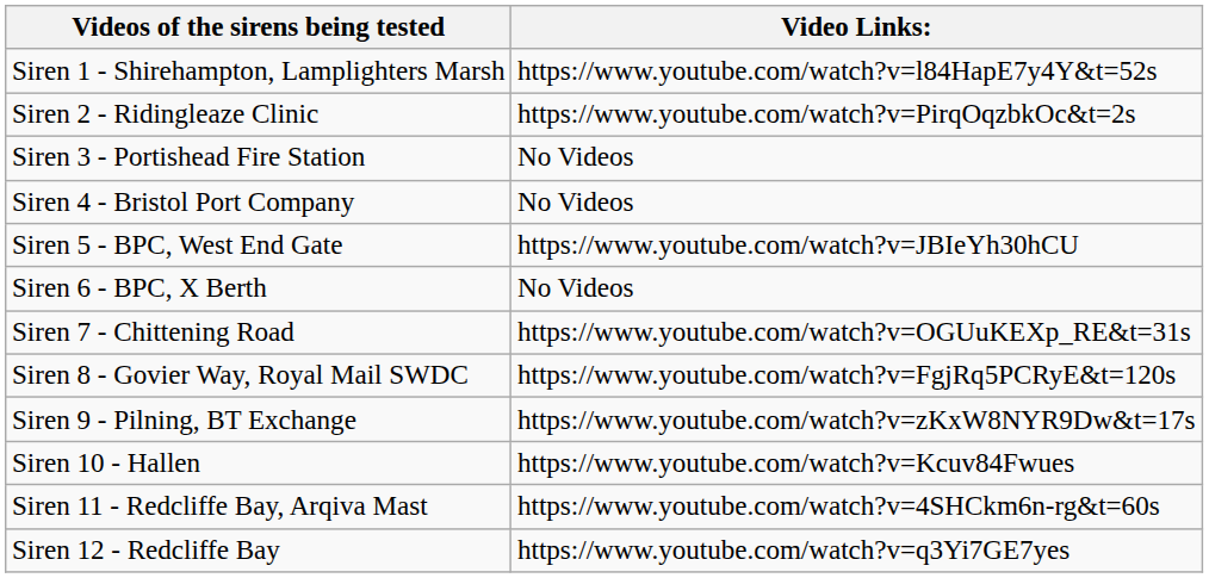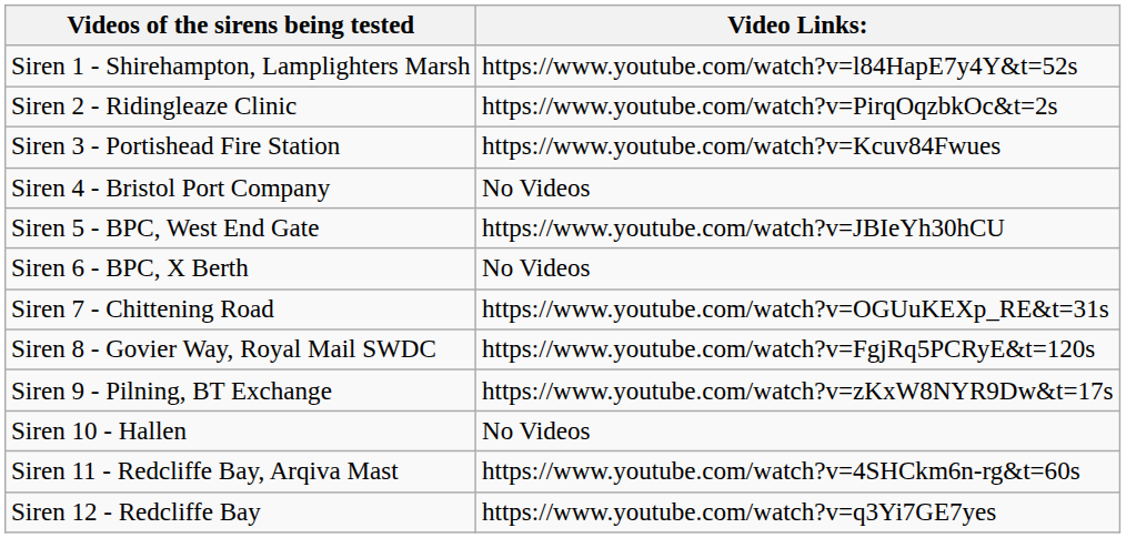Siren 3 - Portishead Fire Station | Video Links:: No Videos -> https://www.youtube.com/watch?v=Kcuv84Fwues
Siren 10 - Hallen | Video Links:: https://www.youtube.com/watch?v=Kcuv84Fwues -> No Videos
